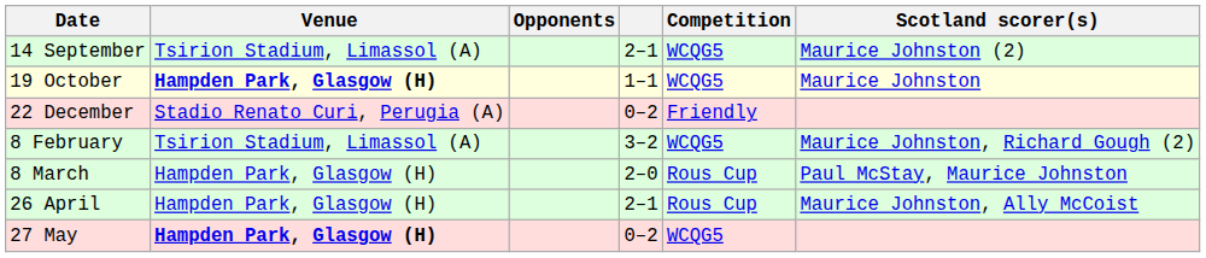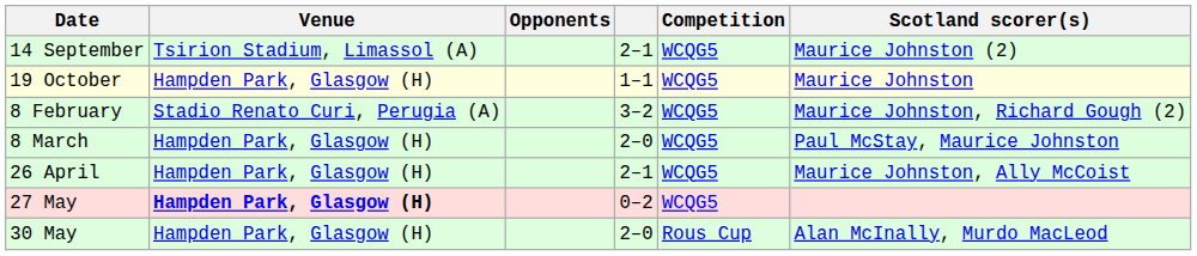19 October | Venue: bold -> normal
- row: 22 December | Stadio Renato Curi, Perugia (A) | 0–2 | Friendly
8 February | Venue: Tsirion Stadium, Limassol (A) -> Stadio Renato Curi, Perugia (A)
8 March | Competition: Rous Cup -> WCQG5
26 April | Competition: Rous Cup -> WCQG5
+ row: 30 May | Hampden Park, Glasgow (H) | 2–0 | Rous Cup | Alan McInally, Murdo MacLeod
